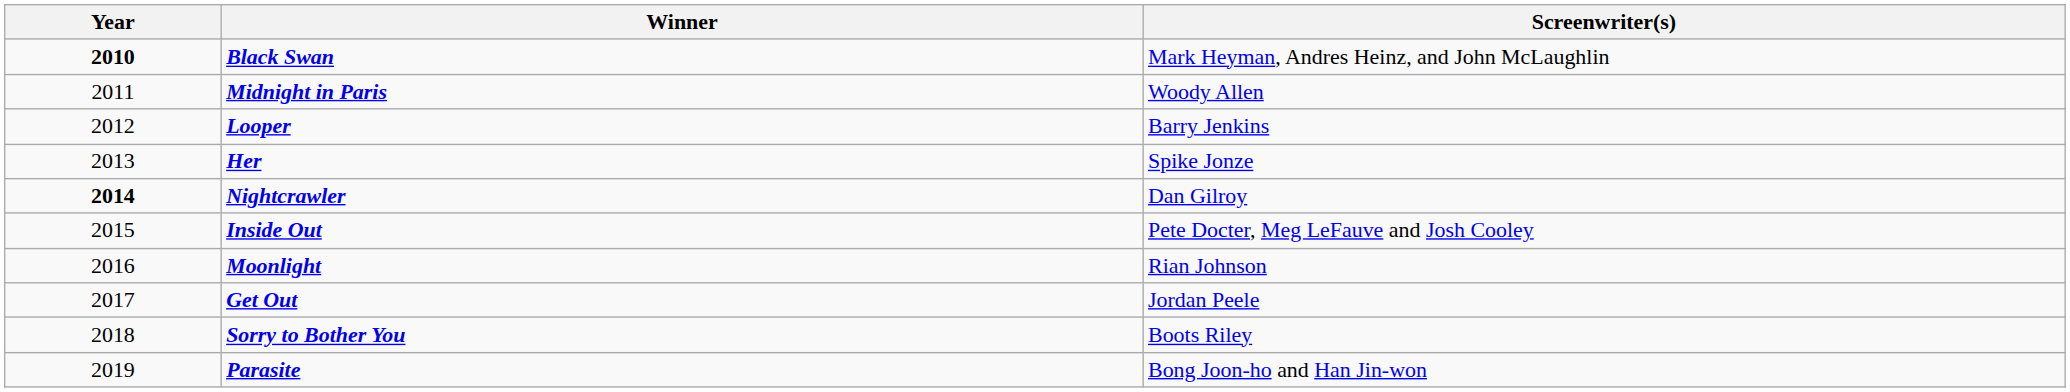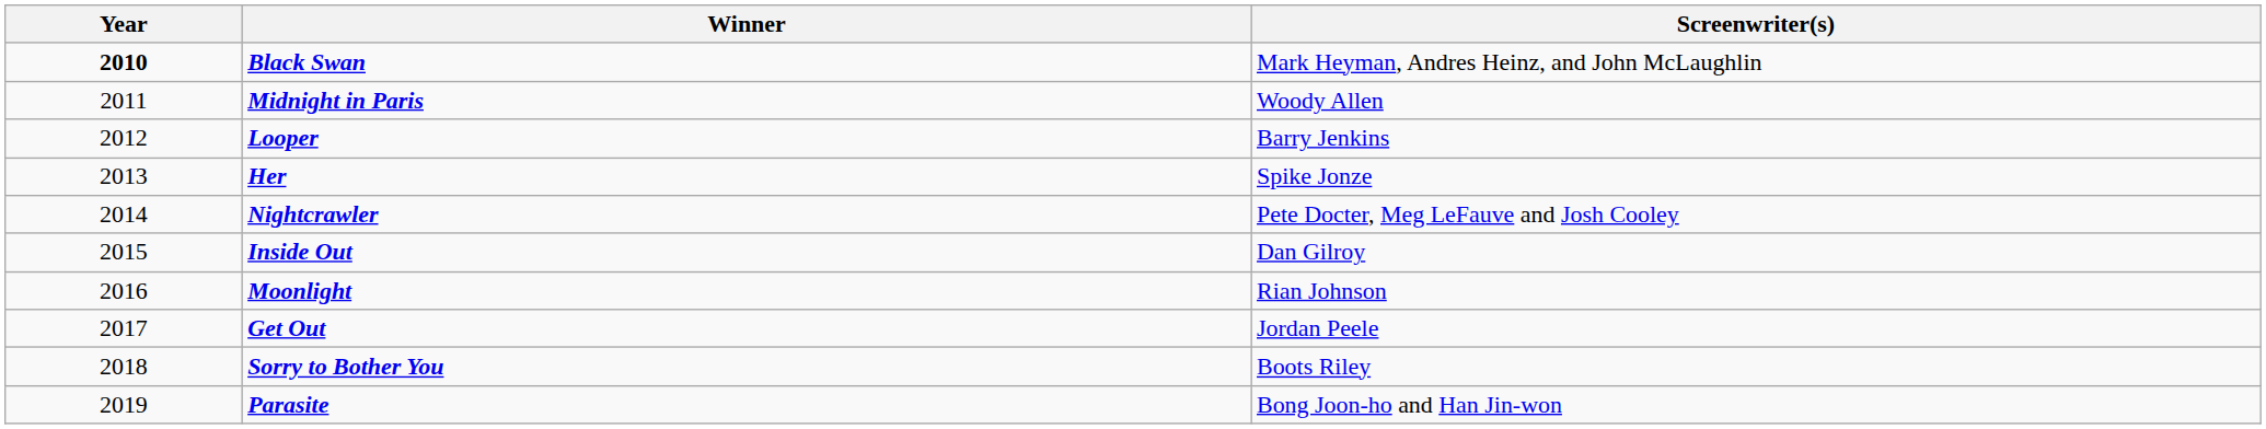Nightcrawler | Year: bold -> normal
Nightcrawler | Screenwriter(s): Dan Gilroy -> Pete Docter, Meg LeFauve and Josh Cooley
Inside Out | Screenwriter(s): Pete Docter, Meg LeFauve and Josh Cooley -> Dan Gilroy
